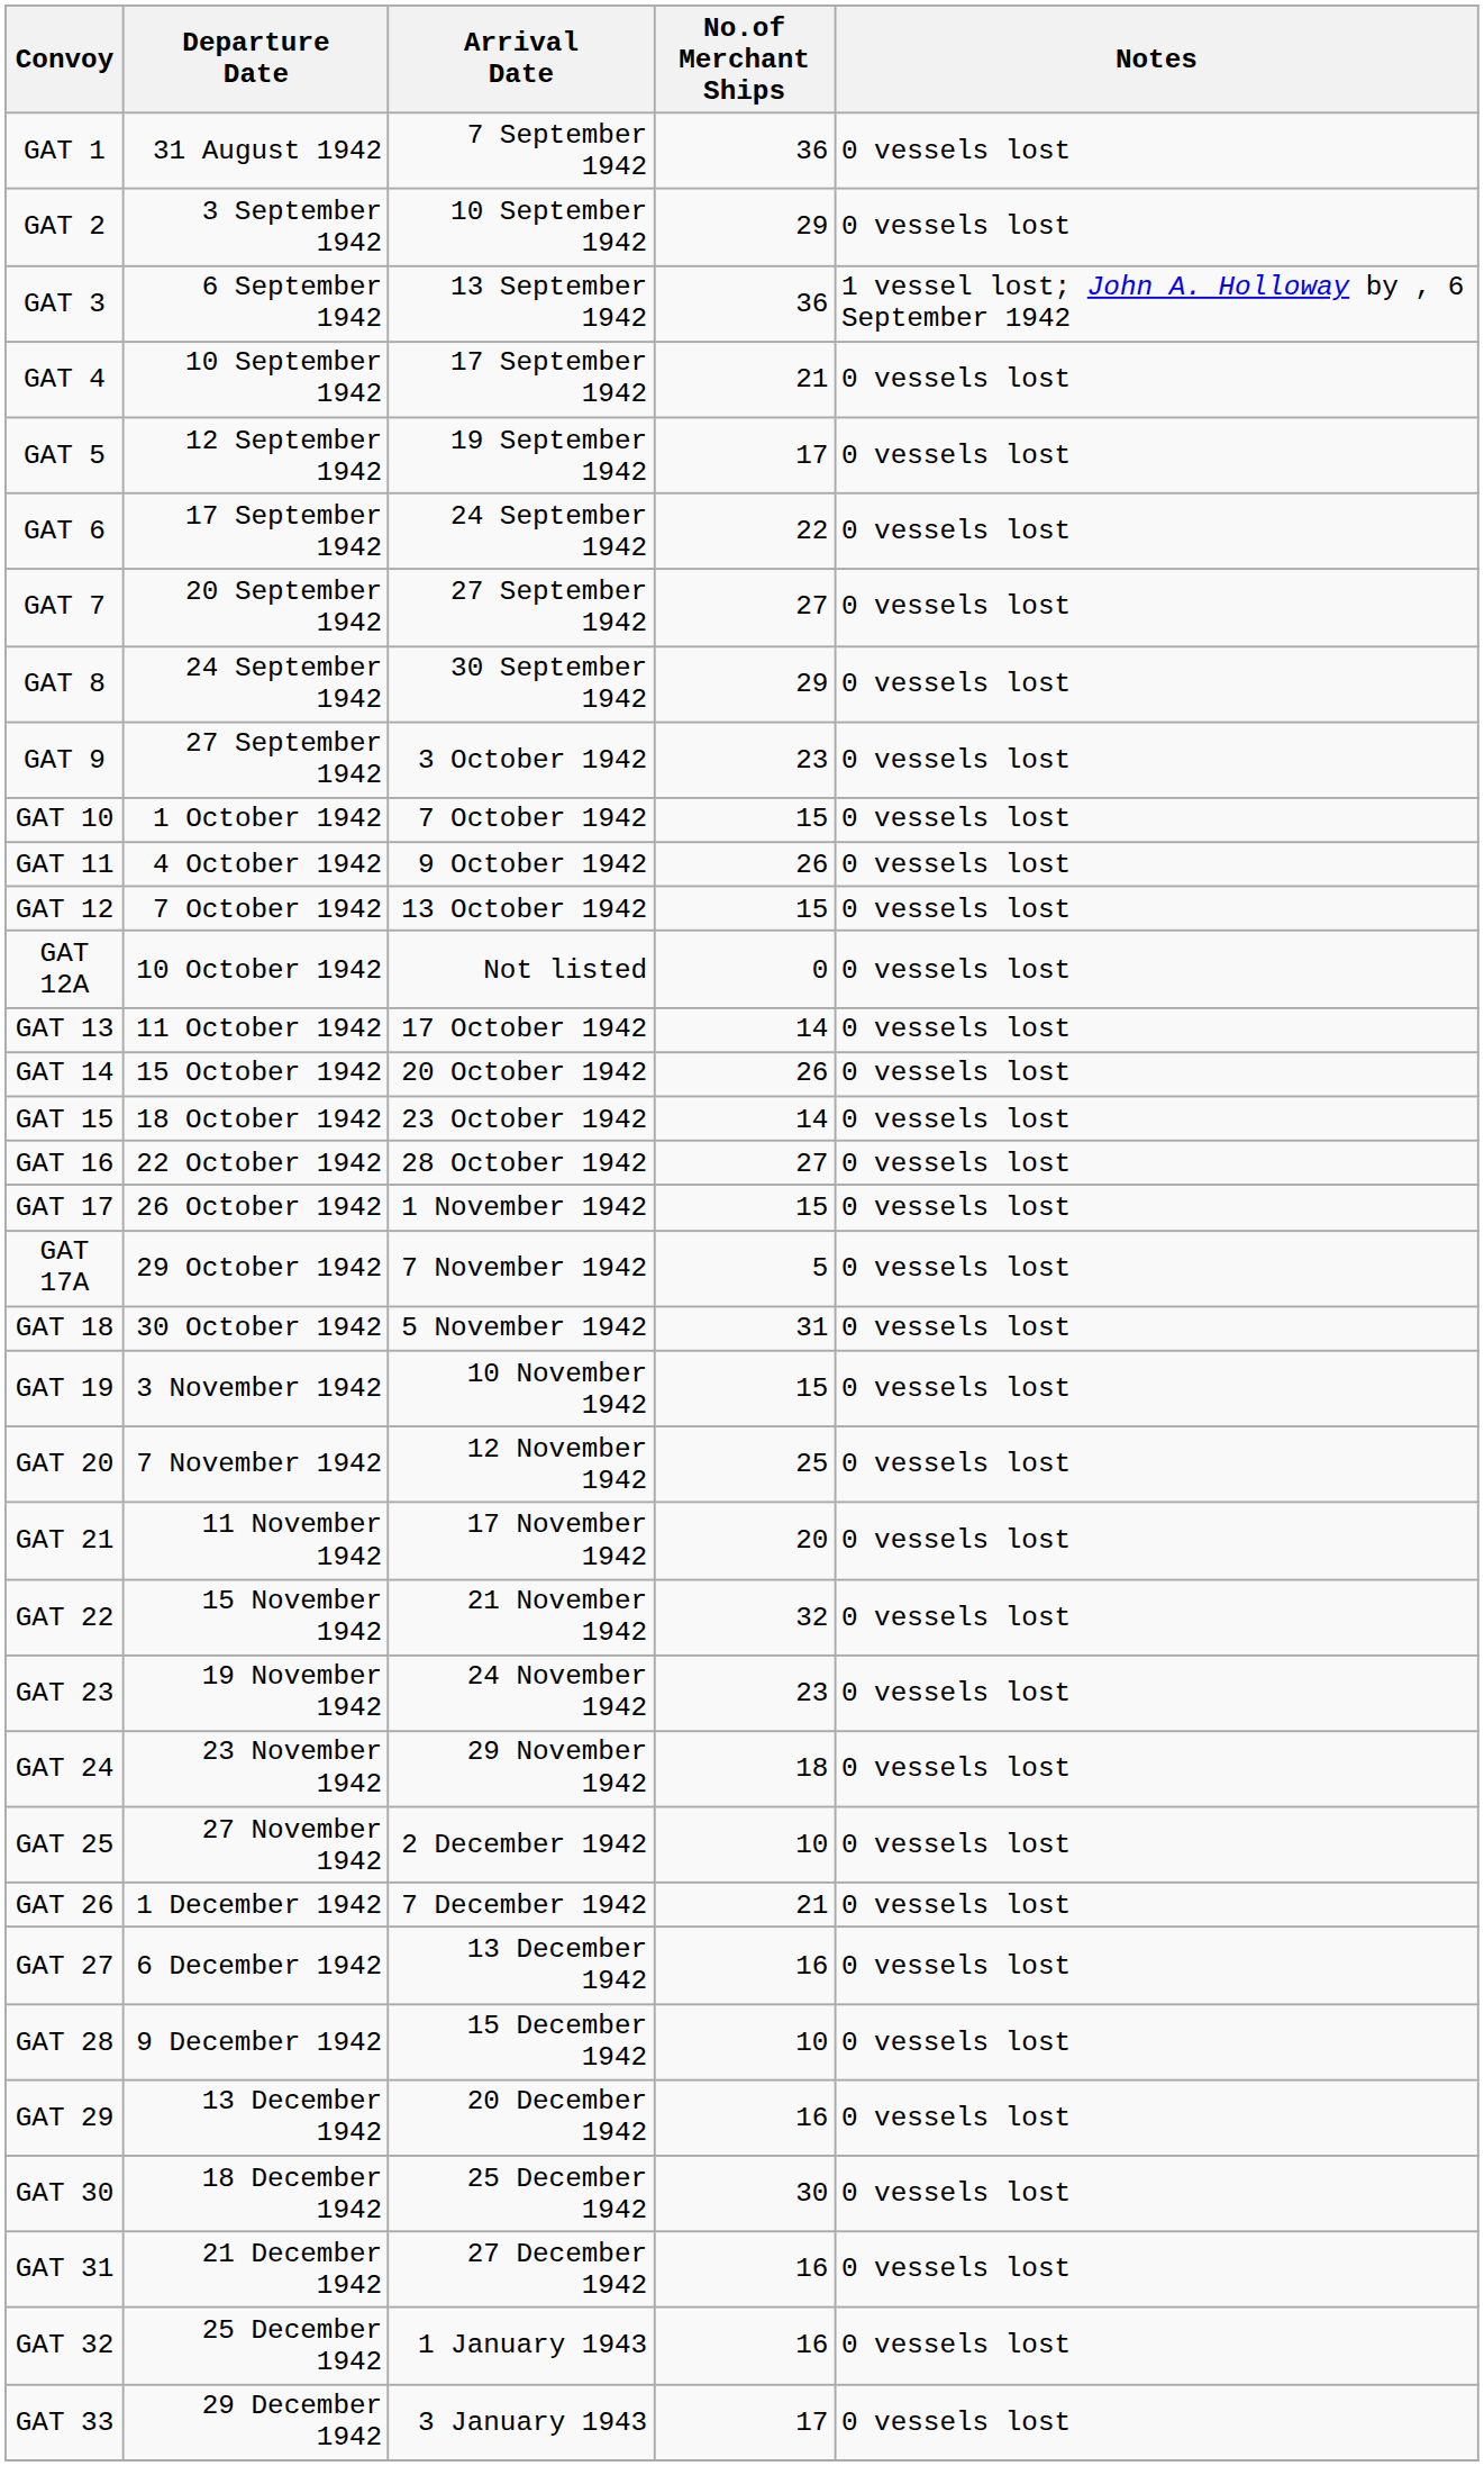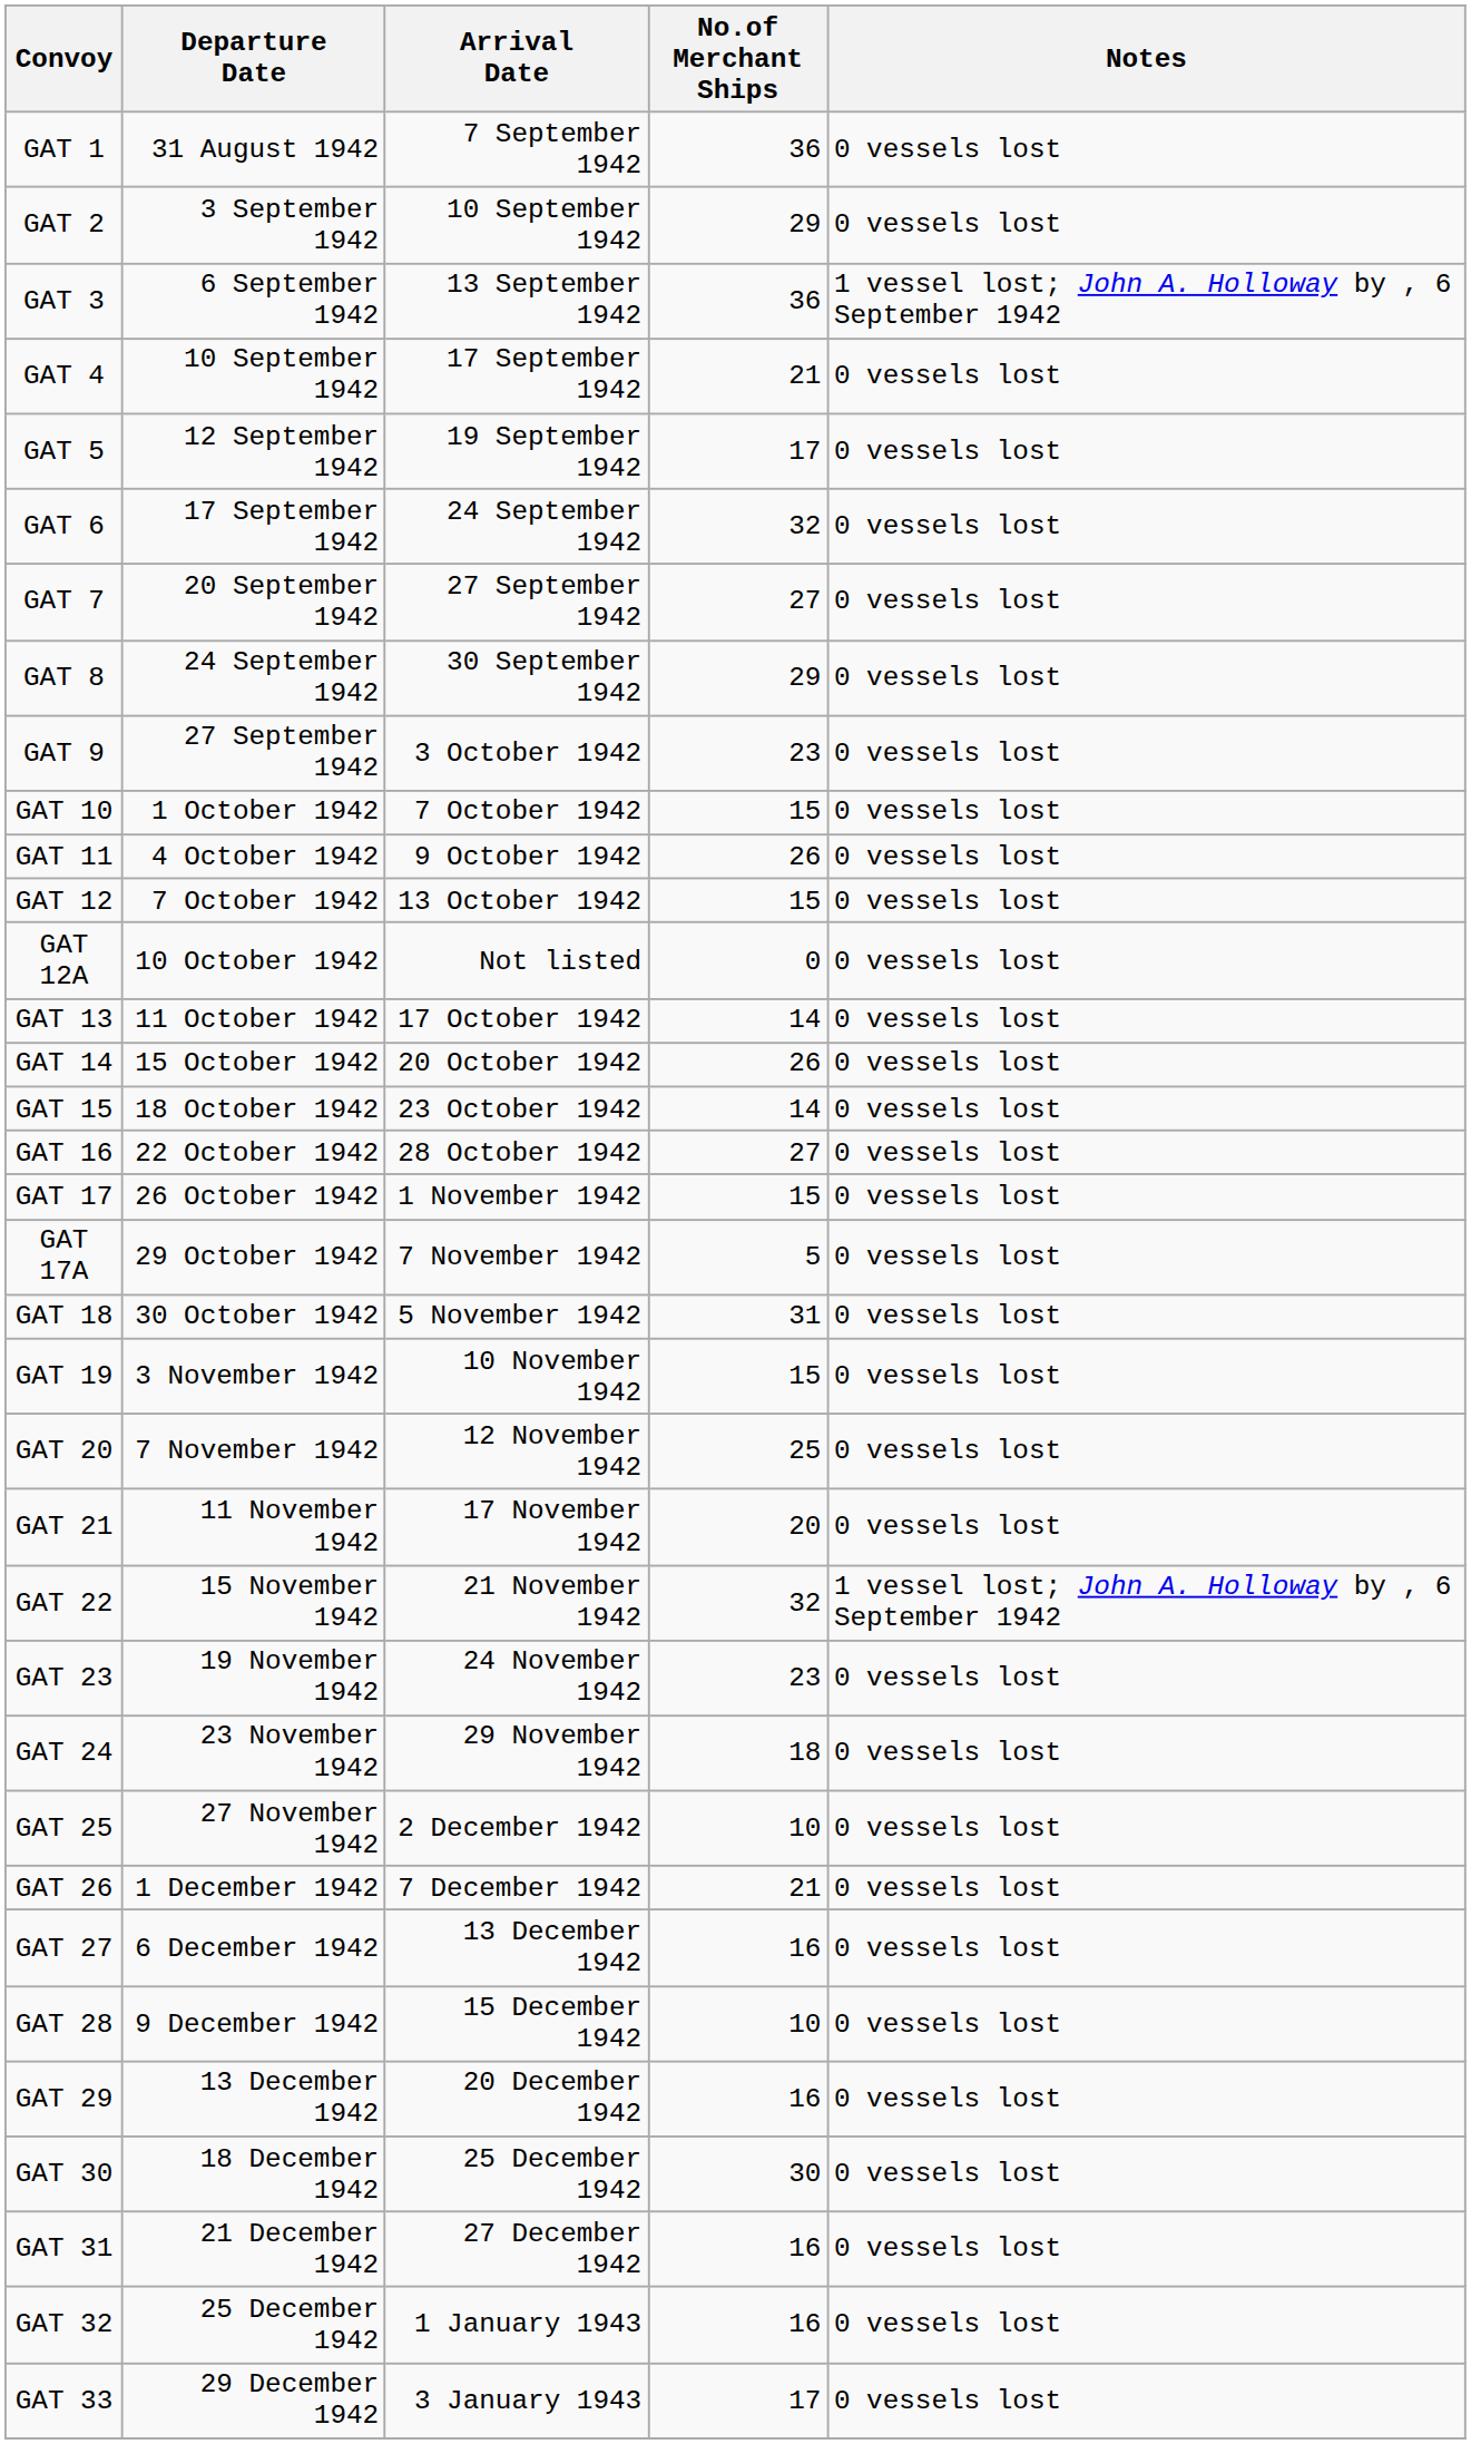GAT 6 | No.of Merchant Ships: 22 -> 32
GAT 22 | Notes: 0 vessels lost -> 1 vessel lost; John A. Holloway by , 6 September 1942
